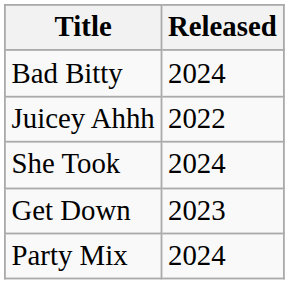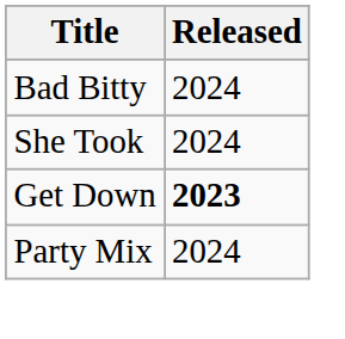- row: Juicey Ahhh | 2022
Get Down | Released: normal -> bold
